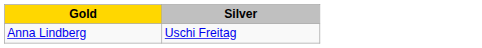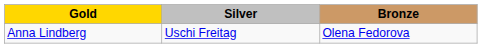+ column: Bronze | Olena Fedorova
